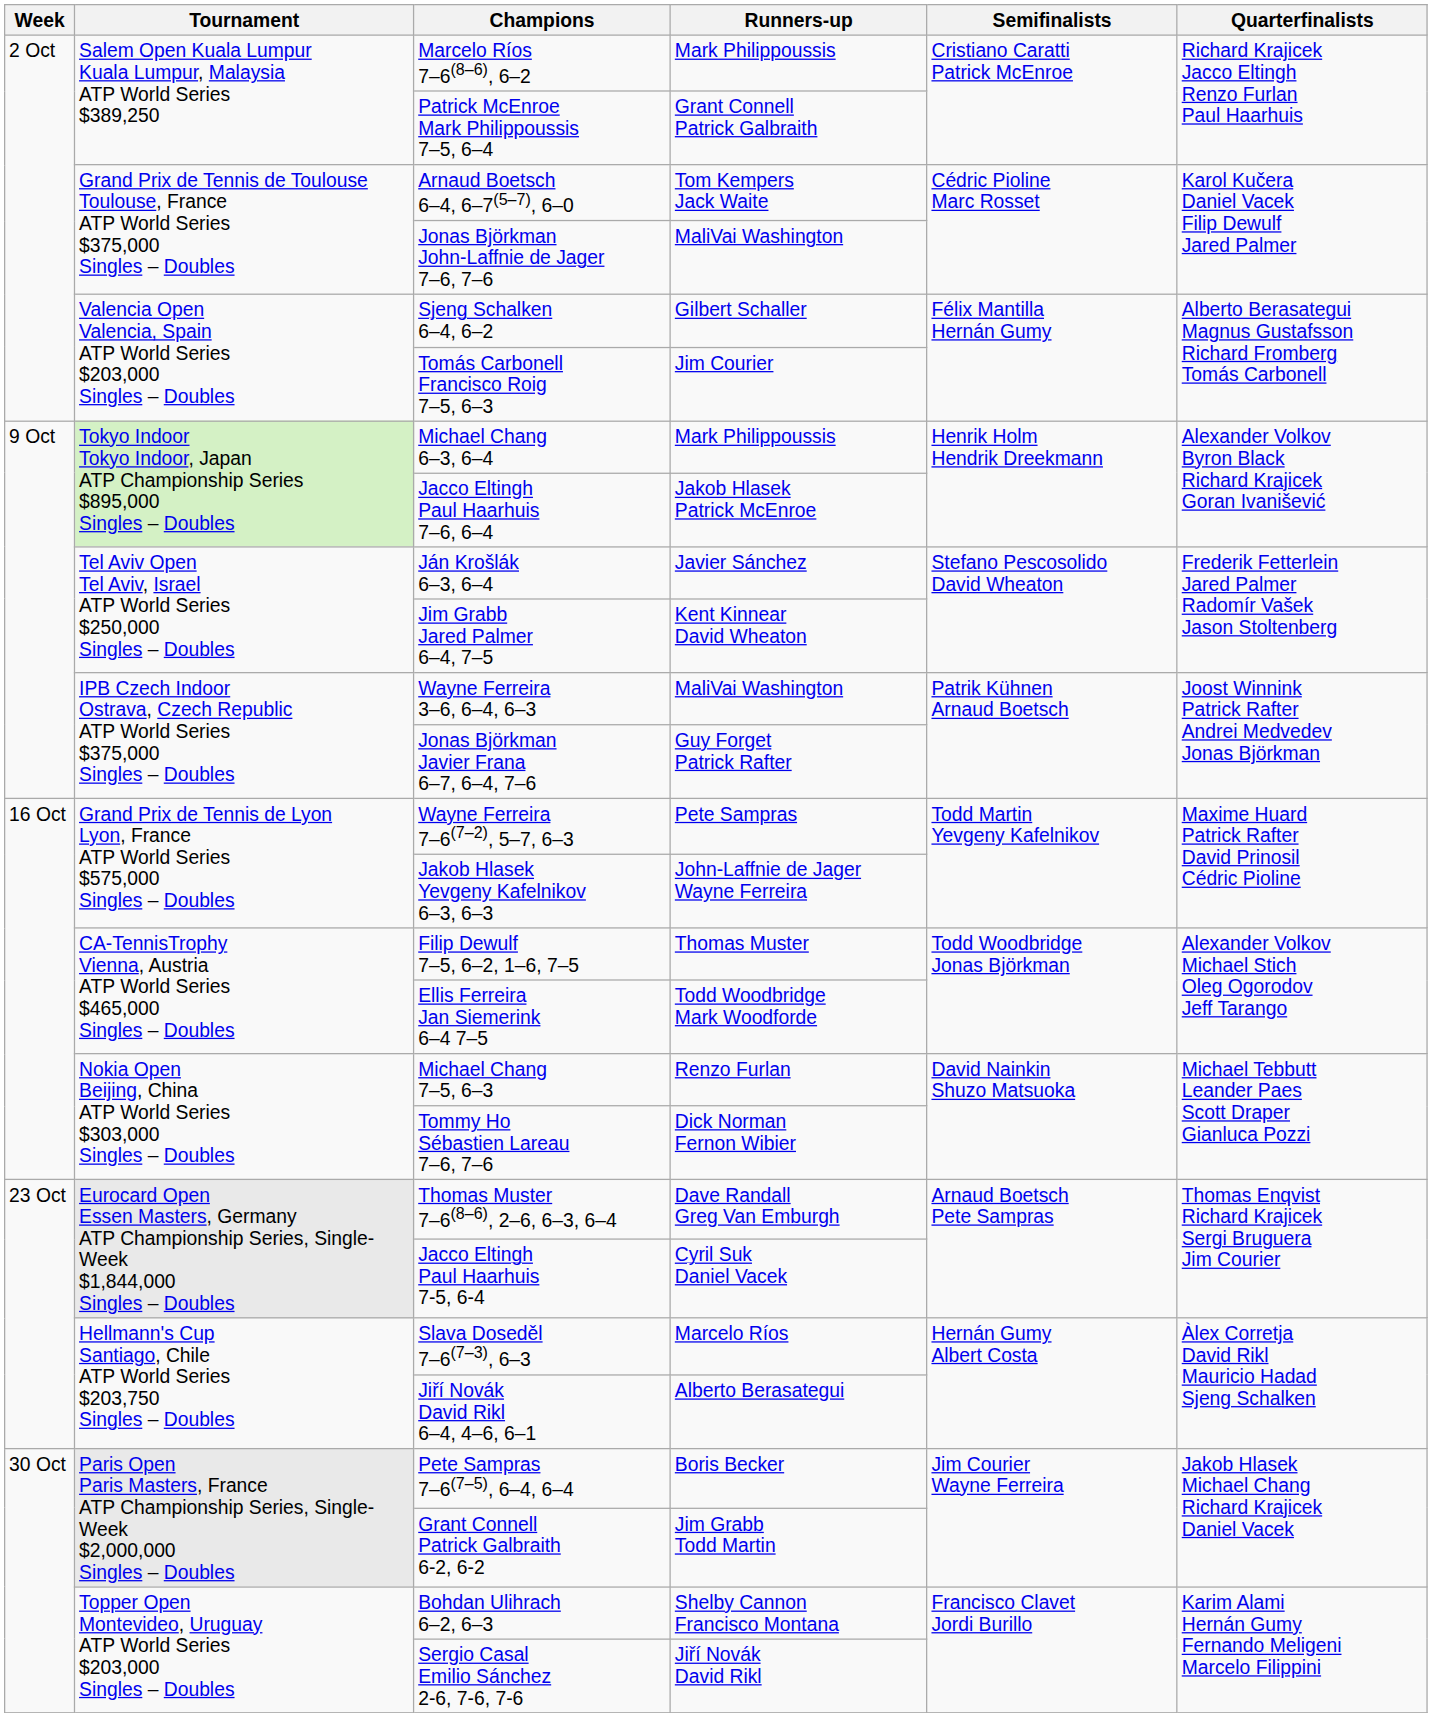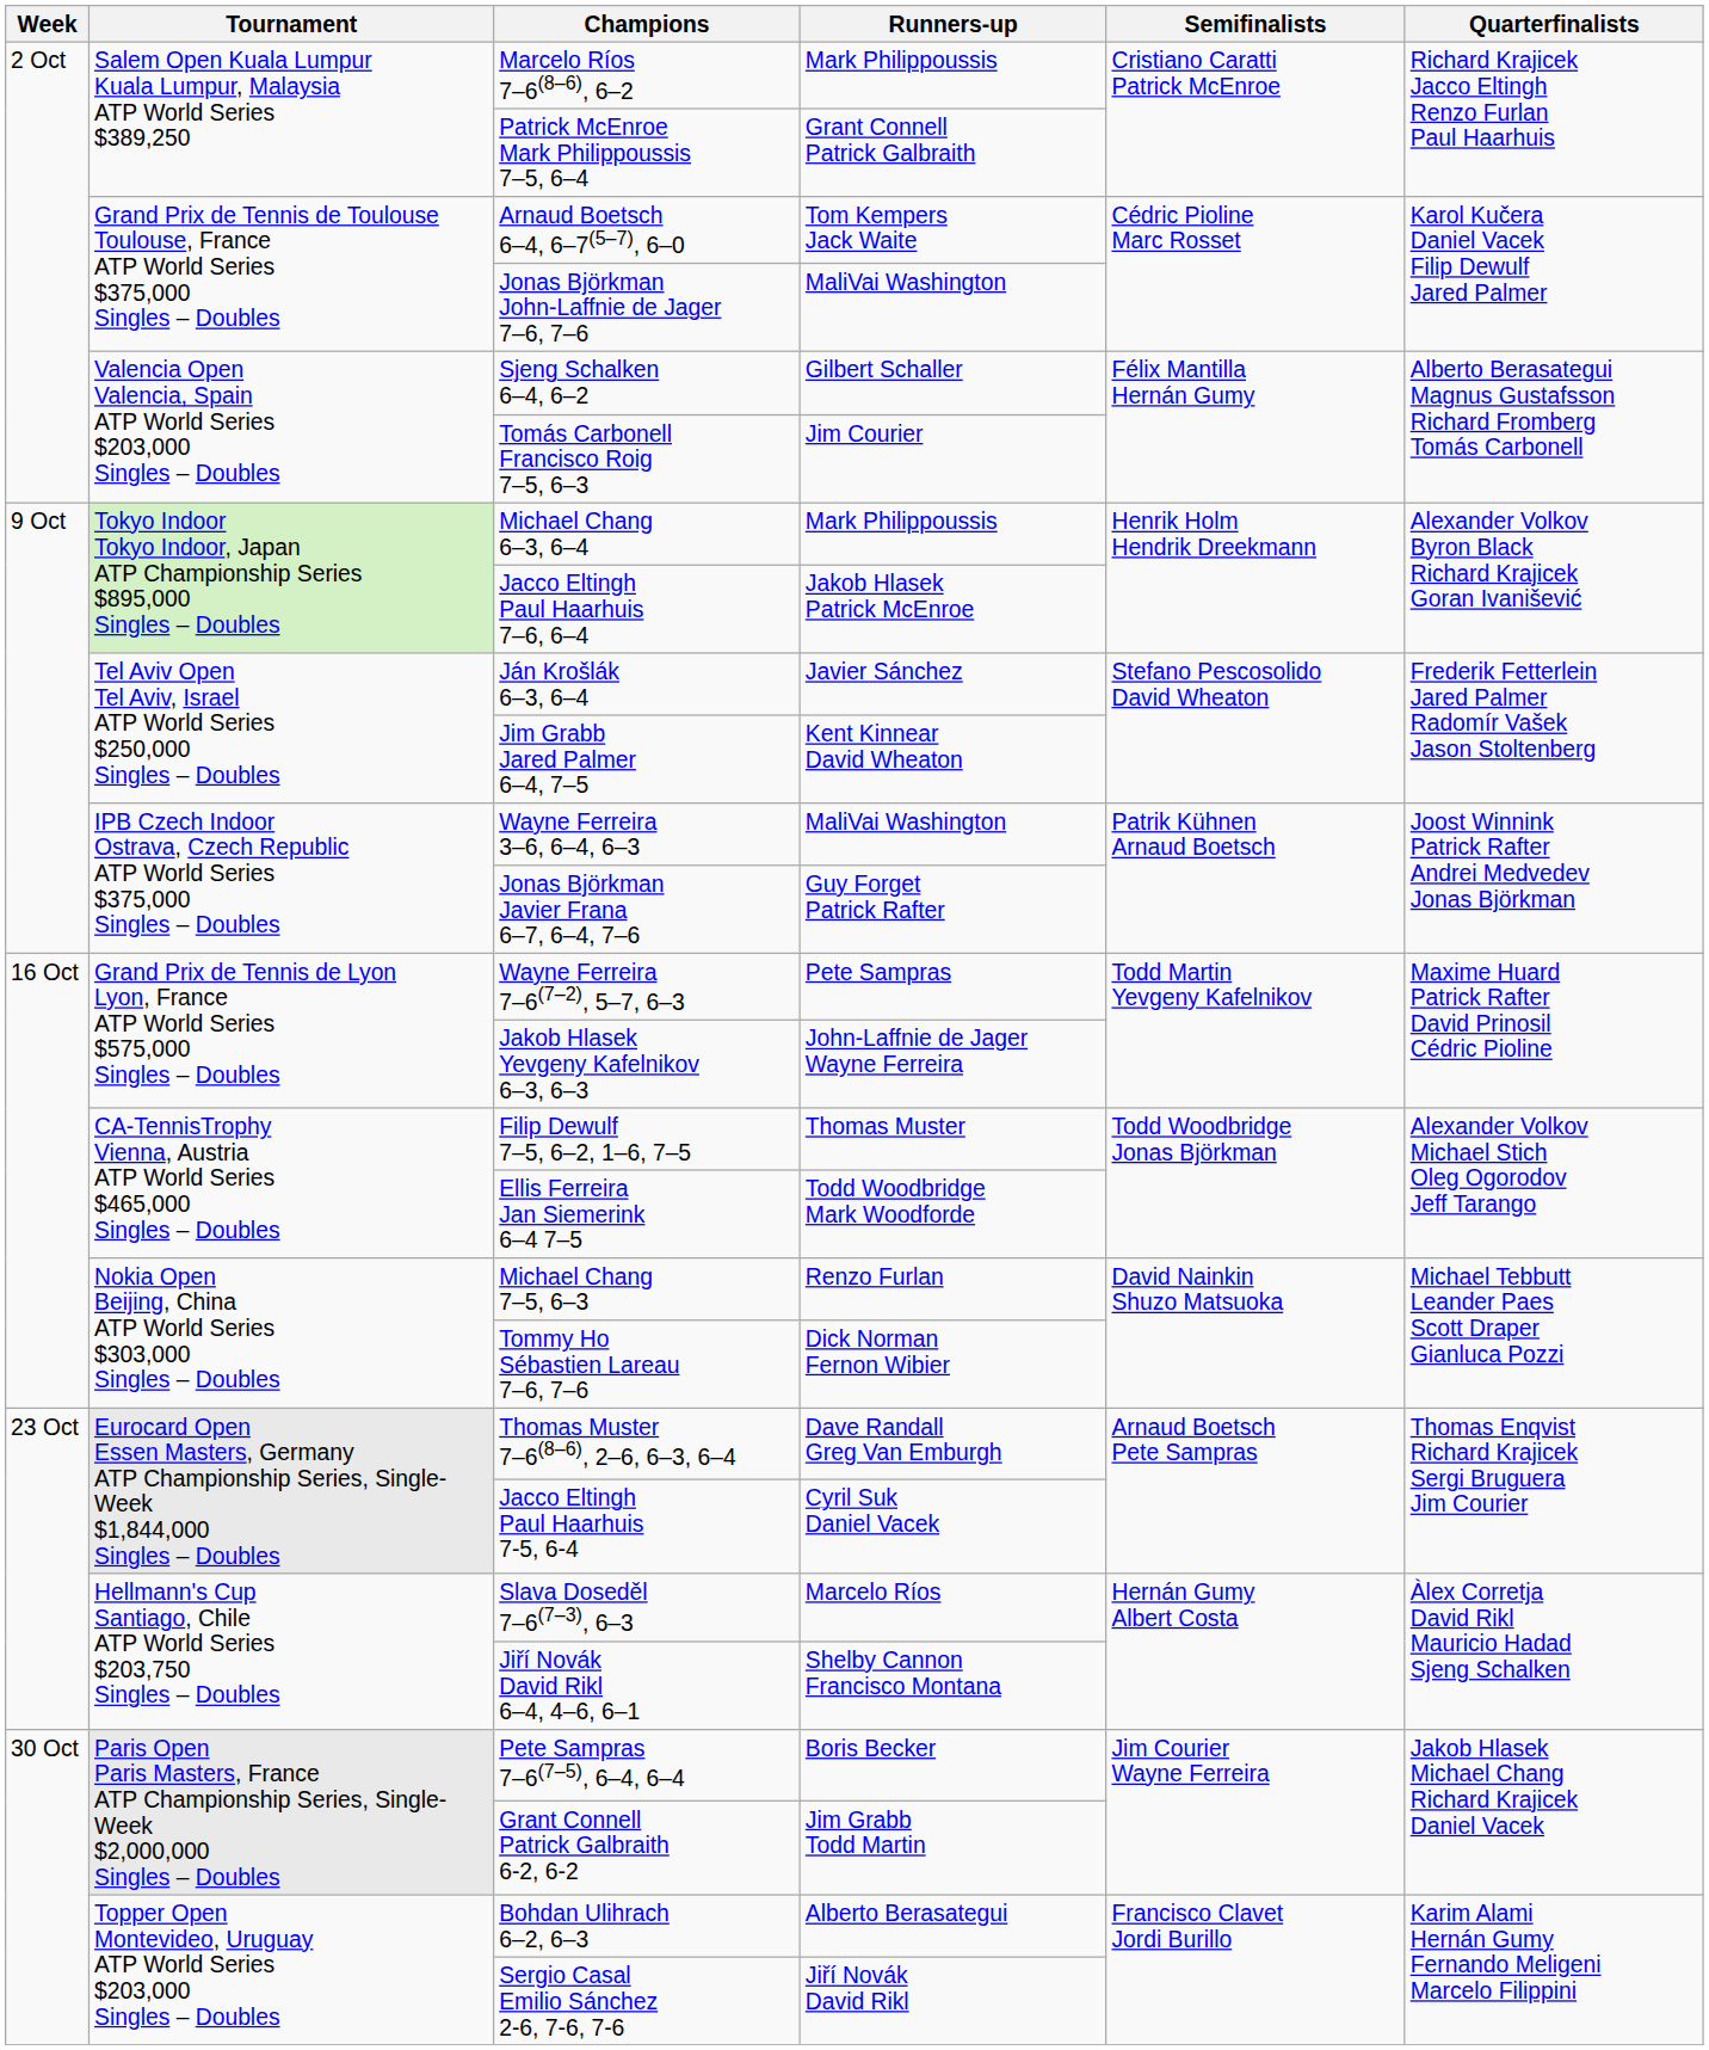Jiří Novák David Rikl 6–4, 4–6, 6–1 | Runners-up: Alberto Berasategui -> Shelby Cannon Francisco Montana
Bohdan Ulihrach 6–2, 6–3 | Runners-up: Shelby Cannon Francisco Montana -> Alberto Berasategui
